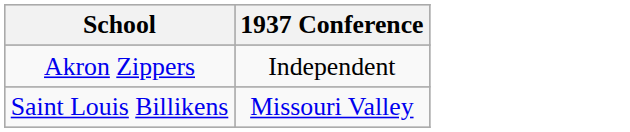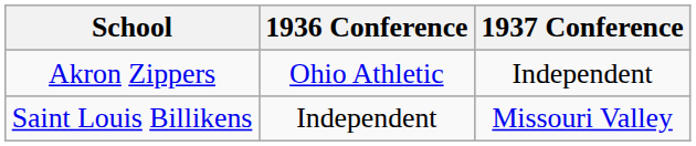+ column: 1936 Conference | Ohio Athletic | Independent
